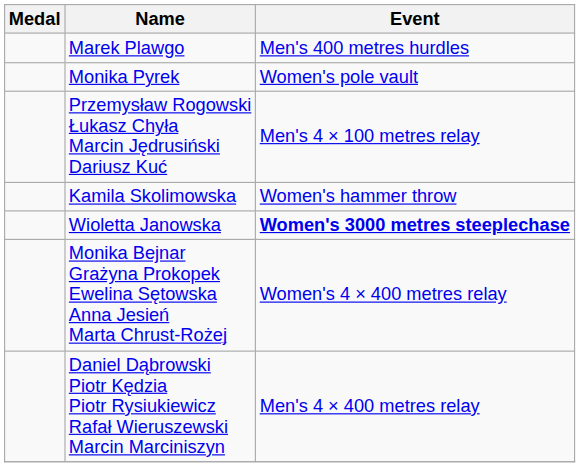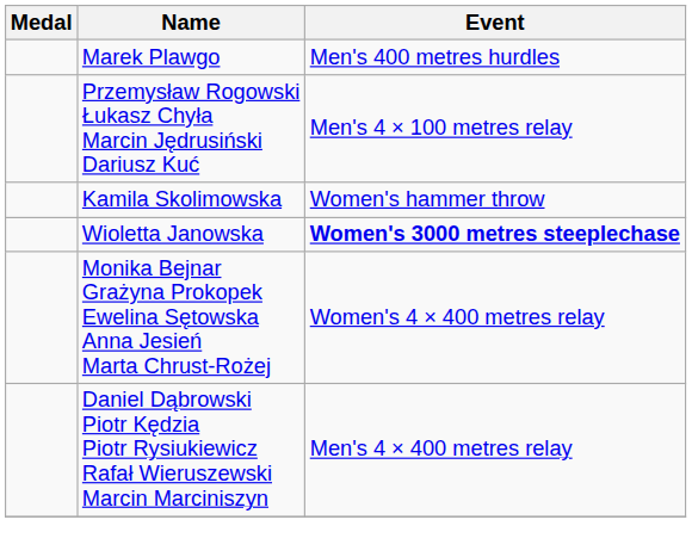- row: Monika Pyrek | Women's pole vault
